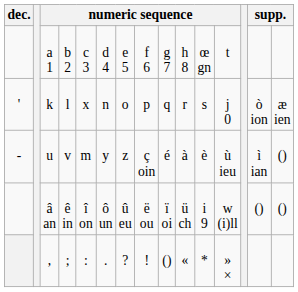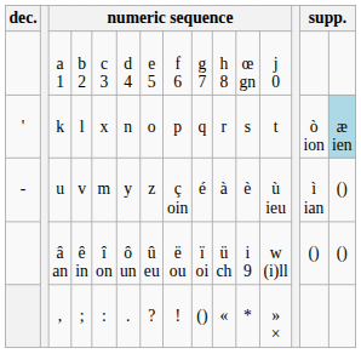a 1 | column 12: t -> j 0
k | column 12: j 0 -> t
k | column 15: no background -> lightblue background
